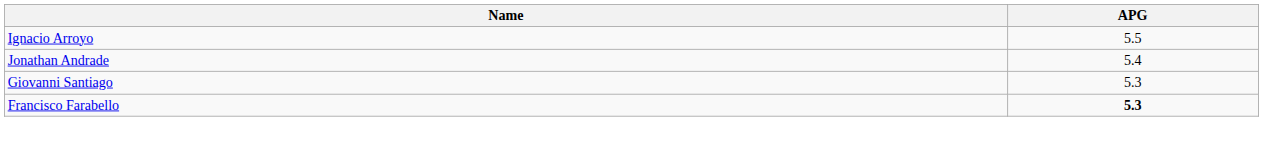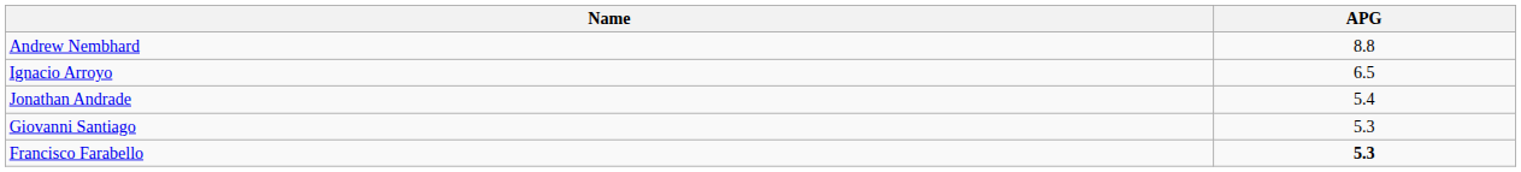+ row: Andrew Nembhard | 8.8
Ignacio Arroyo | APG: 5.5 -> 6.5
